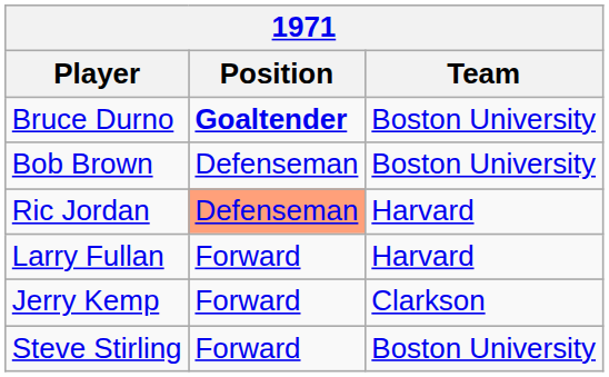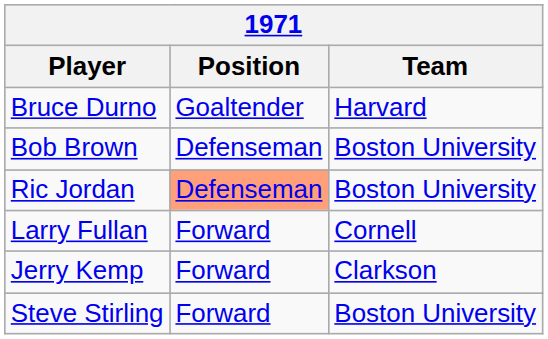Bruce Durno | Position: bold -> normal
Bruce Durno | Team: Boston University -> Harvard
Ric Jordan | Team: Harvard -> Boston University
Larry Fullan | Team: Harvard -> Cornell
